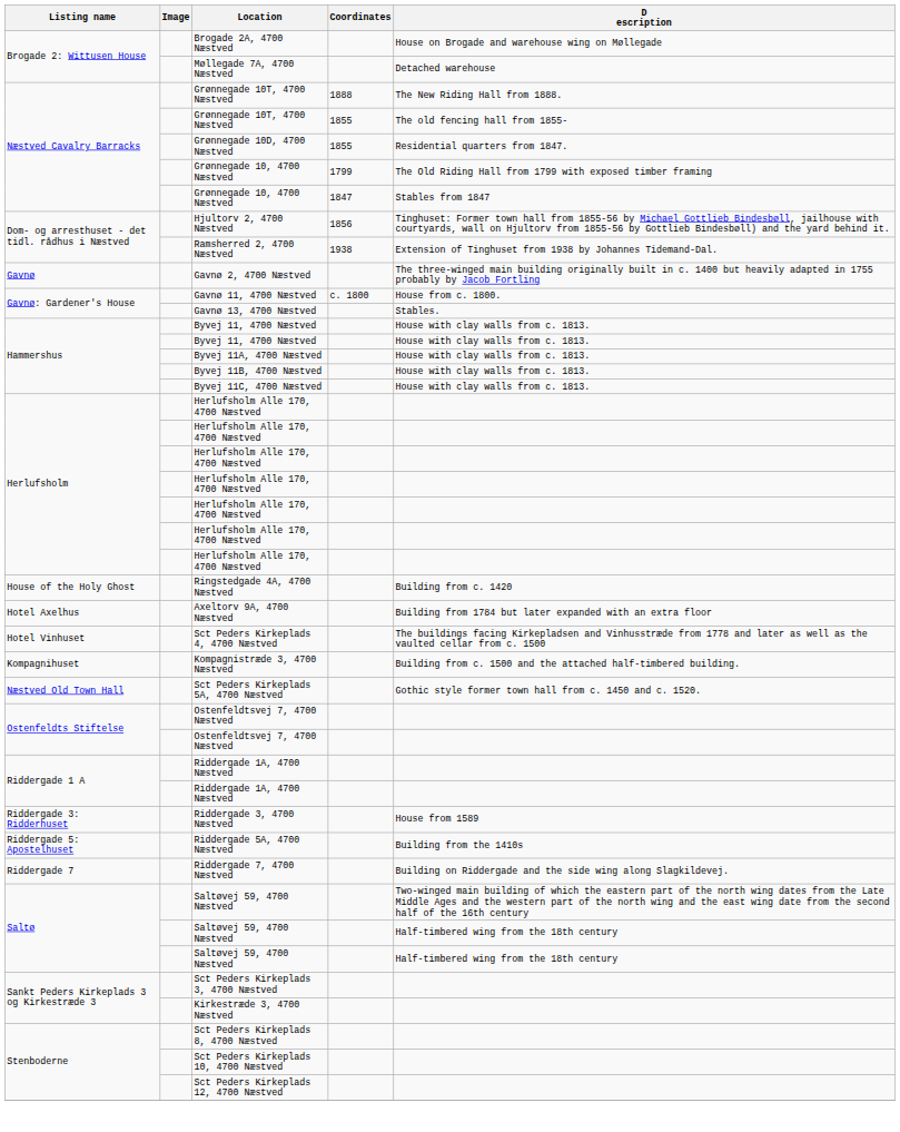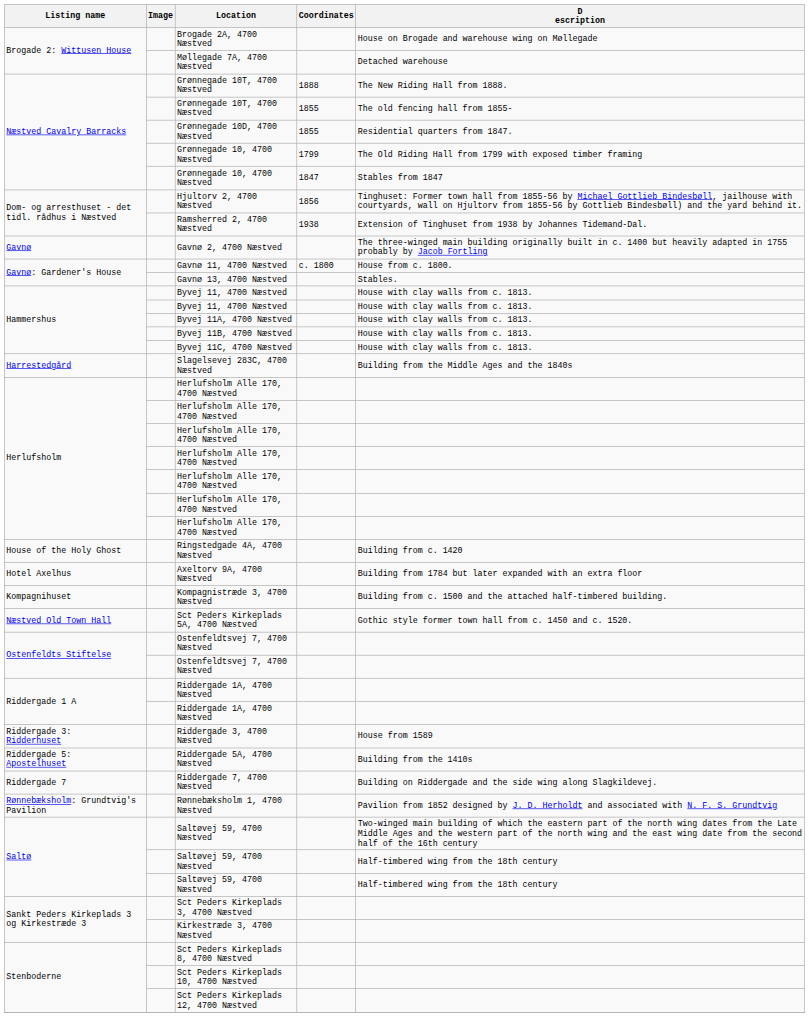+ row: Harrestedgård | Slagelsevej 283C, 4700 Næstved | Building from the Middle Ages and the 1840s
- row: Hotel Vinhuset | Sct Peders Kirkeplads 4, 4700 Næstved | The buildings facing Kirkepladsen and Vinhusstræde from 1778 and later as well as the vaulted cellar from c. 1500
+ row: Rønnebæksholm: Grundtvig's Pavilion | Rønnebæksholm 1, 4700 Næstved | Pavilion from 1852 designed by J. D. Herholdt and associated with N. F. S. Grundtvig
